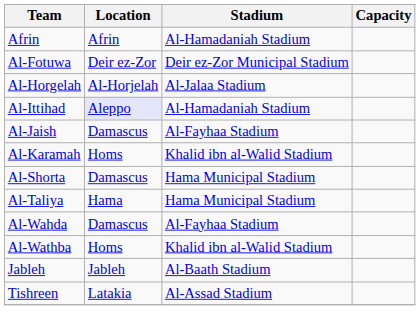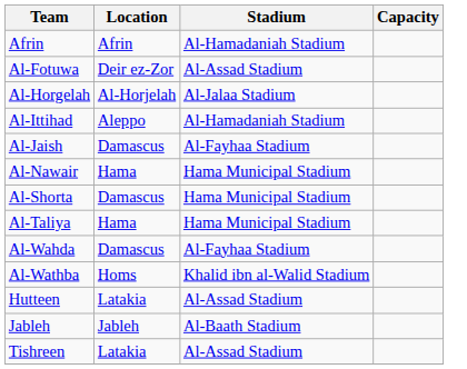Al-Fotuwa | Stadium: Deir ez-Zor Municipal Stadium -> Al-Assad Stadium
Al-Ittihad | Location: lavender background -> no background
- row: Al-Karamah | Homs | Khalid ibn al-Walid Stadium
+ row: Al-Nawair | Hama | Hama Municipal Stadium
+ row: Hutteen | Latakia | Al-Assad Stadium
